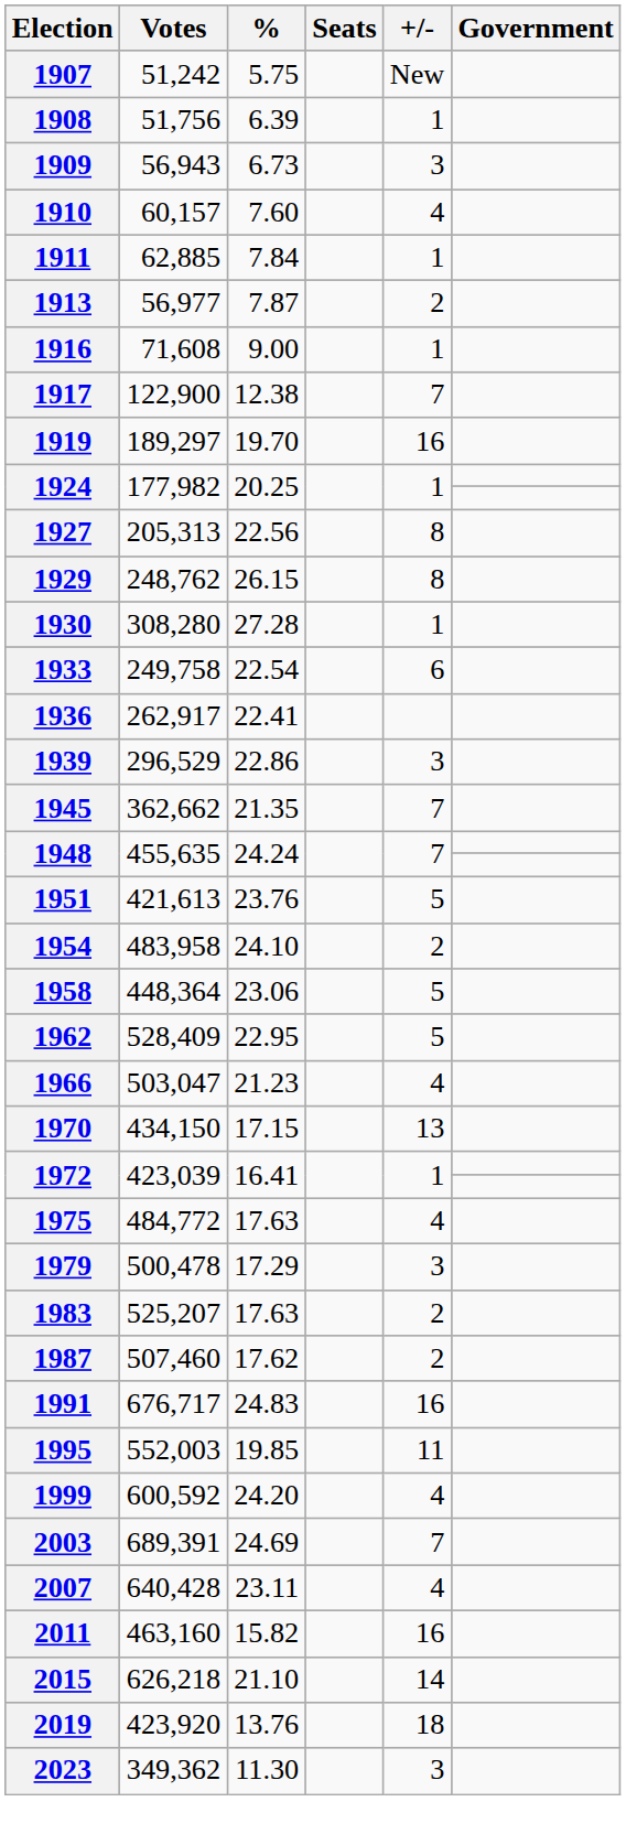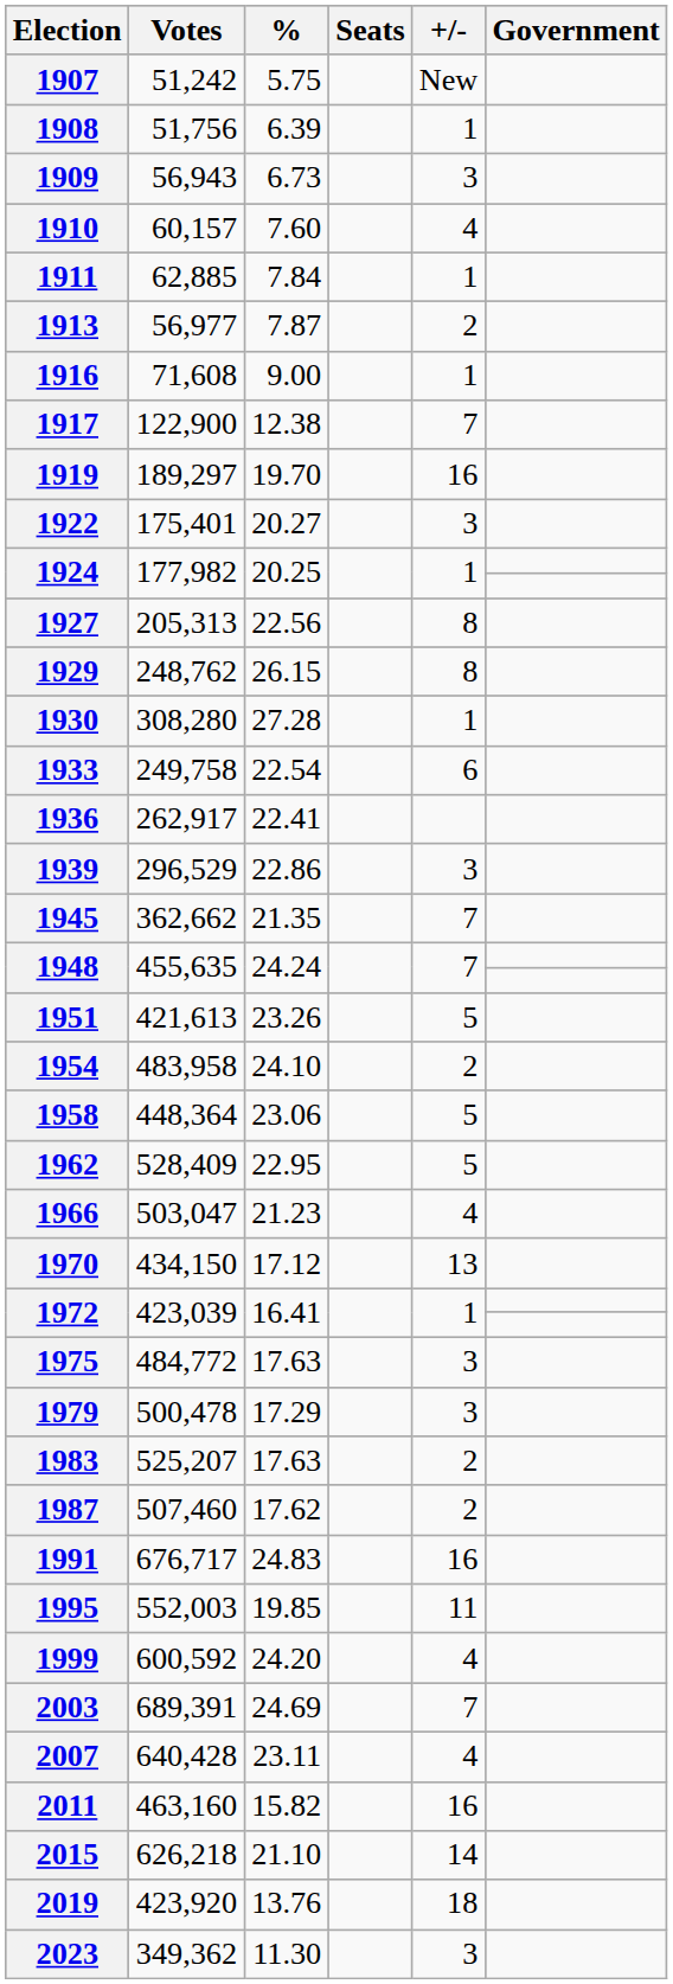+ row: 1922 | 175,401 | 20.27 | 3
1951 | %: 23.76 -> 23.26
1970 | %: 17.15 -> 17.12
1975 | +/-: 4 -> 3
